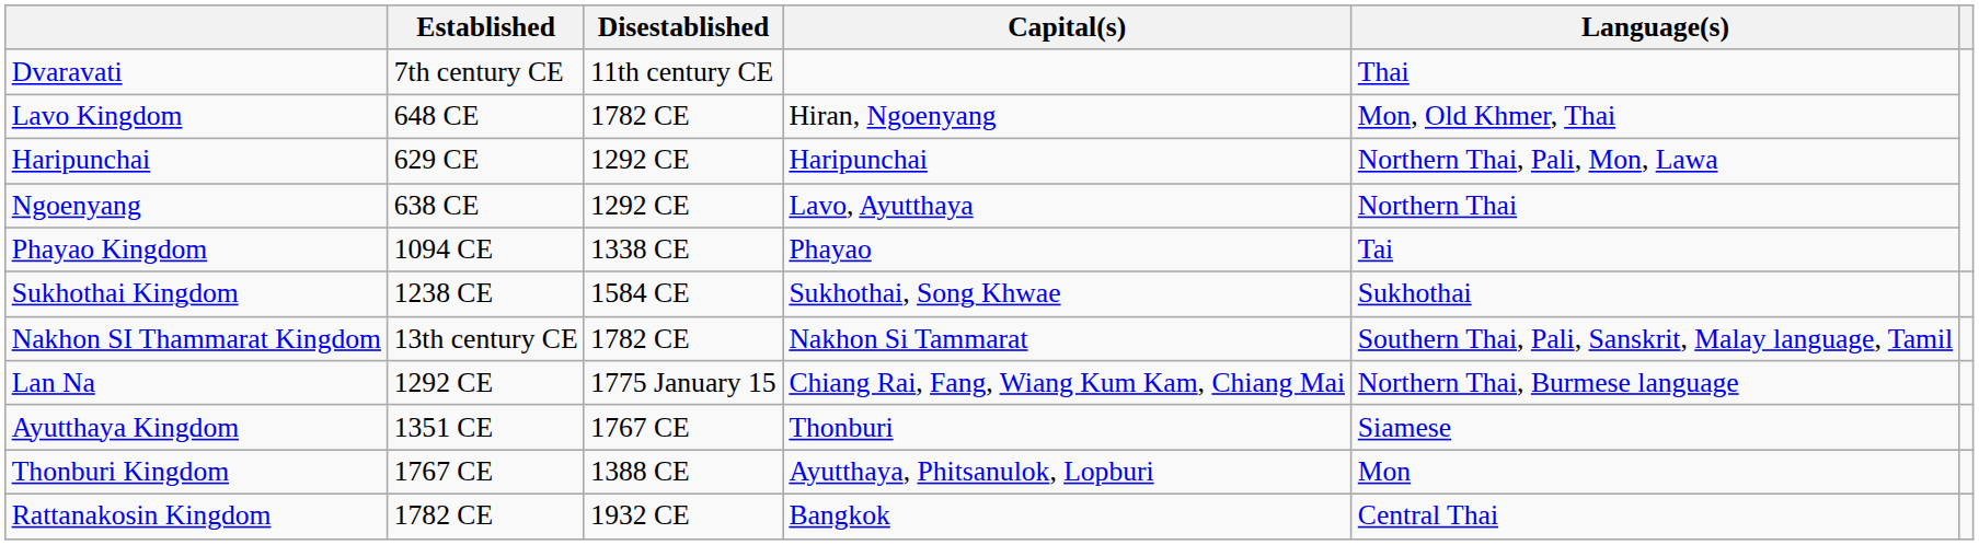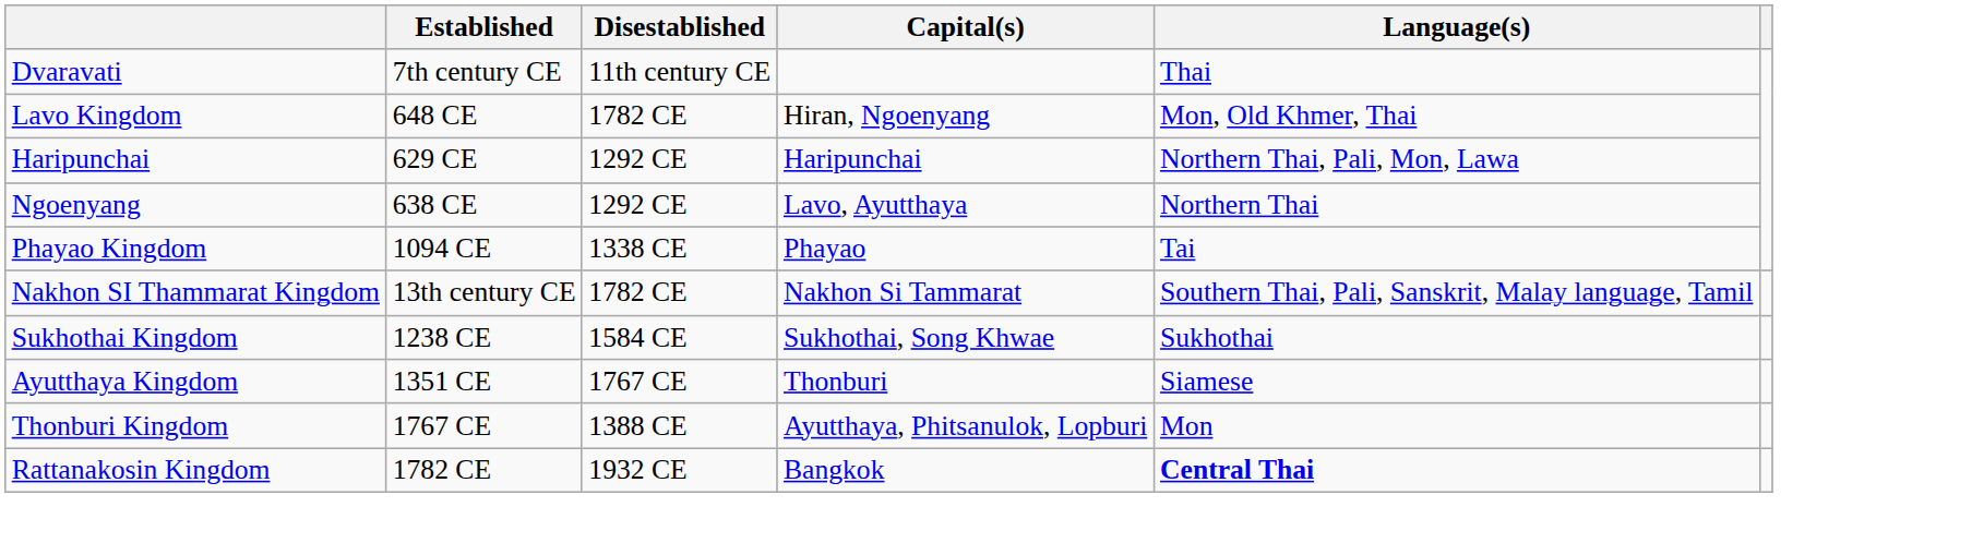rows swapped: Sukhothai Kingdom <-> Nakhon SI Thammarat Kingdom
- row: Lan Na | 1292 CE | 1775 January 15 | Chiang Rai, Fang, Wiang Kum Kam, Chiang Mai | Northern Thai, Burmese language
Rattanakosin Kingdom | Language(s): normal -> bold
